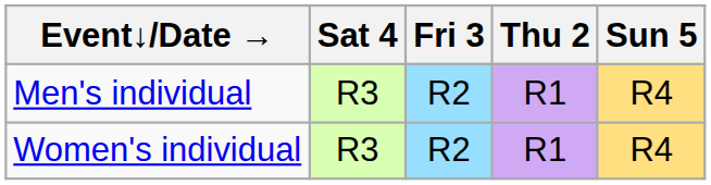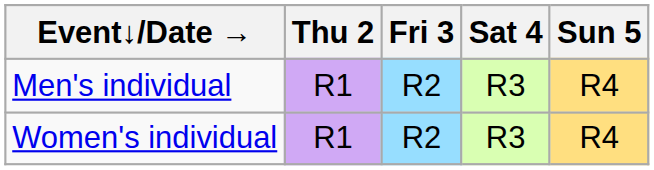columns swapped: Thu 2 <-> Sat 4
